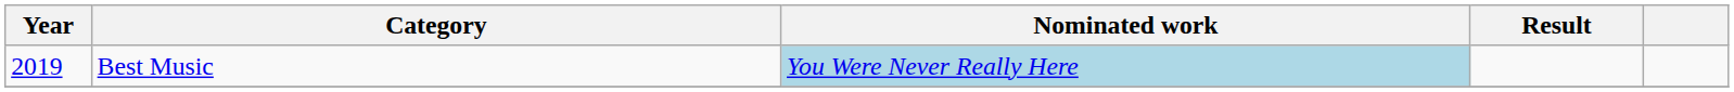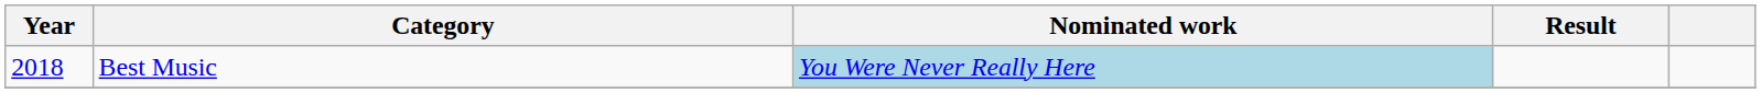Best Music | Year: 2019 -> 2018
